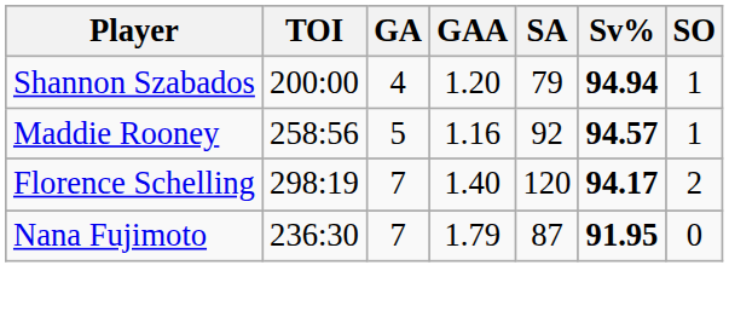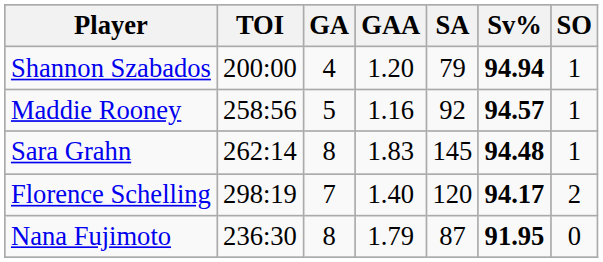+ row: Sara Grahn | 262:14 | 8 | 1.83 | 145 | 94.48 | 1
Nana Fujimoto | GA: 7 -> 8
